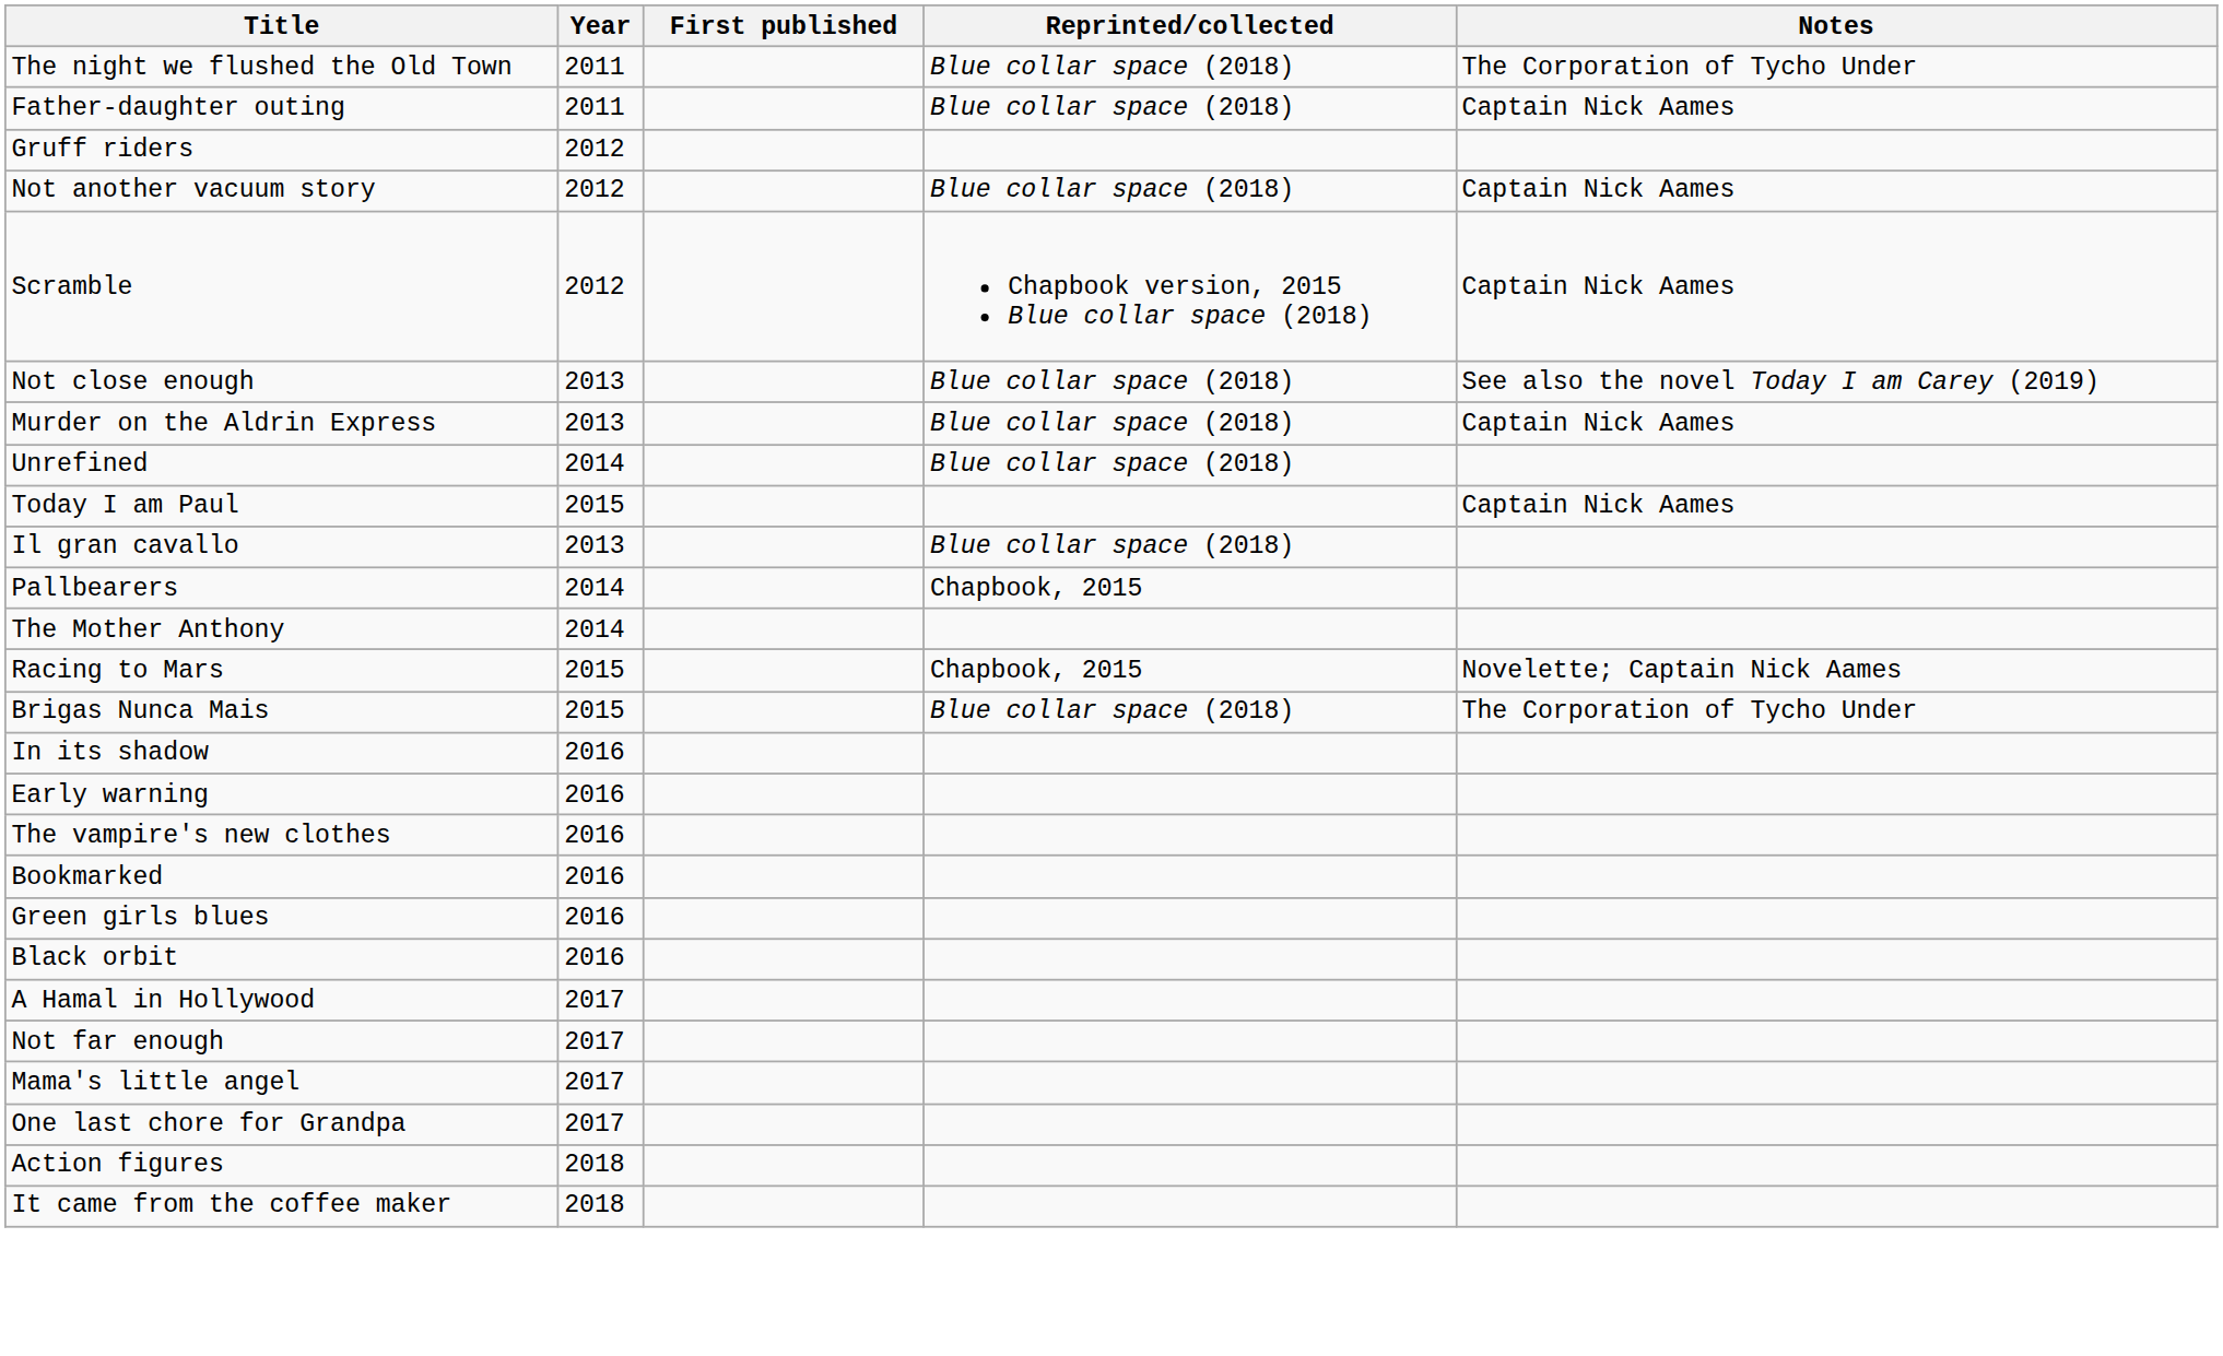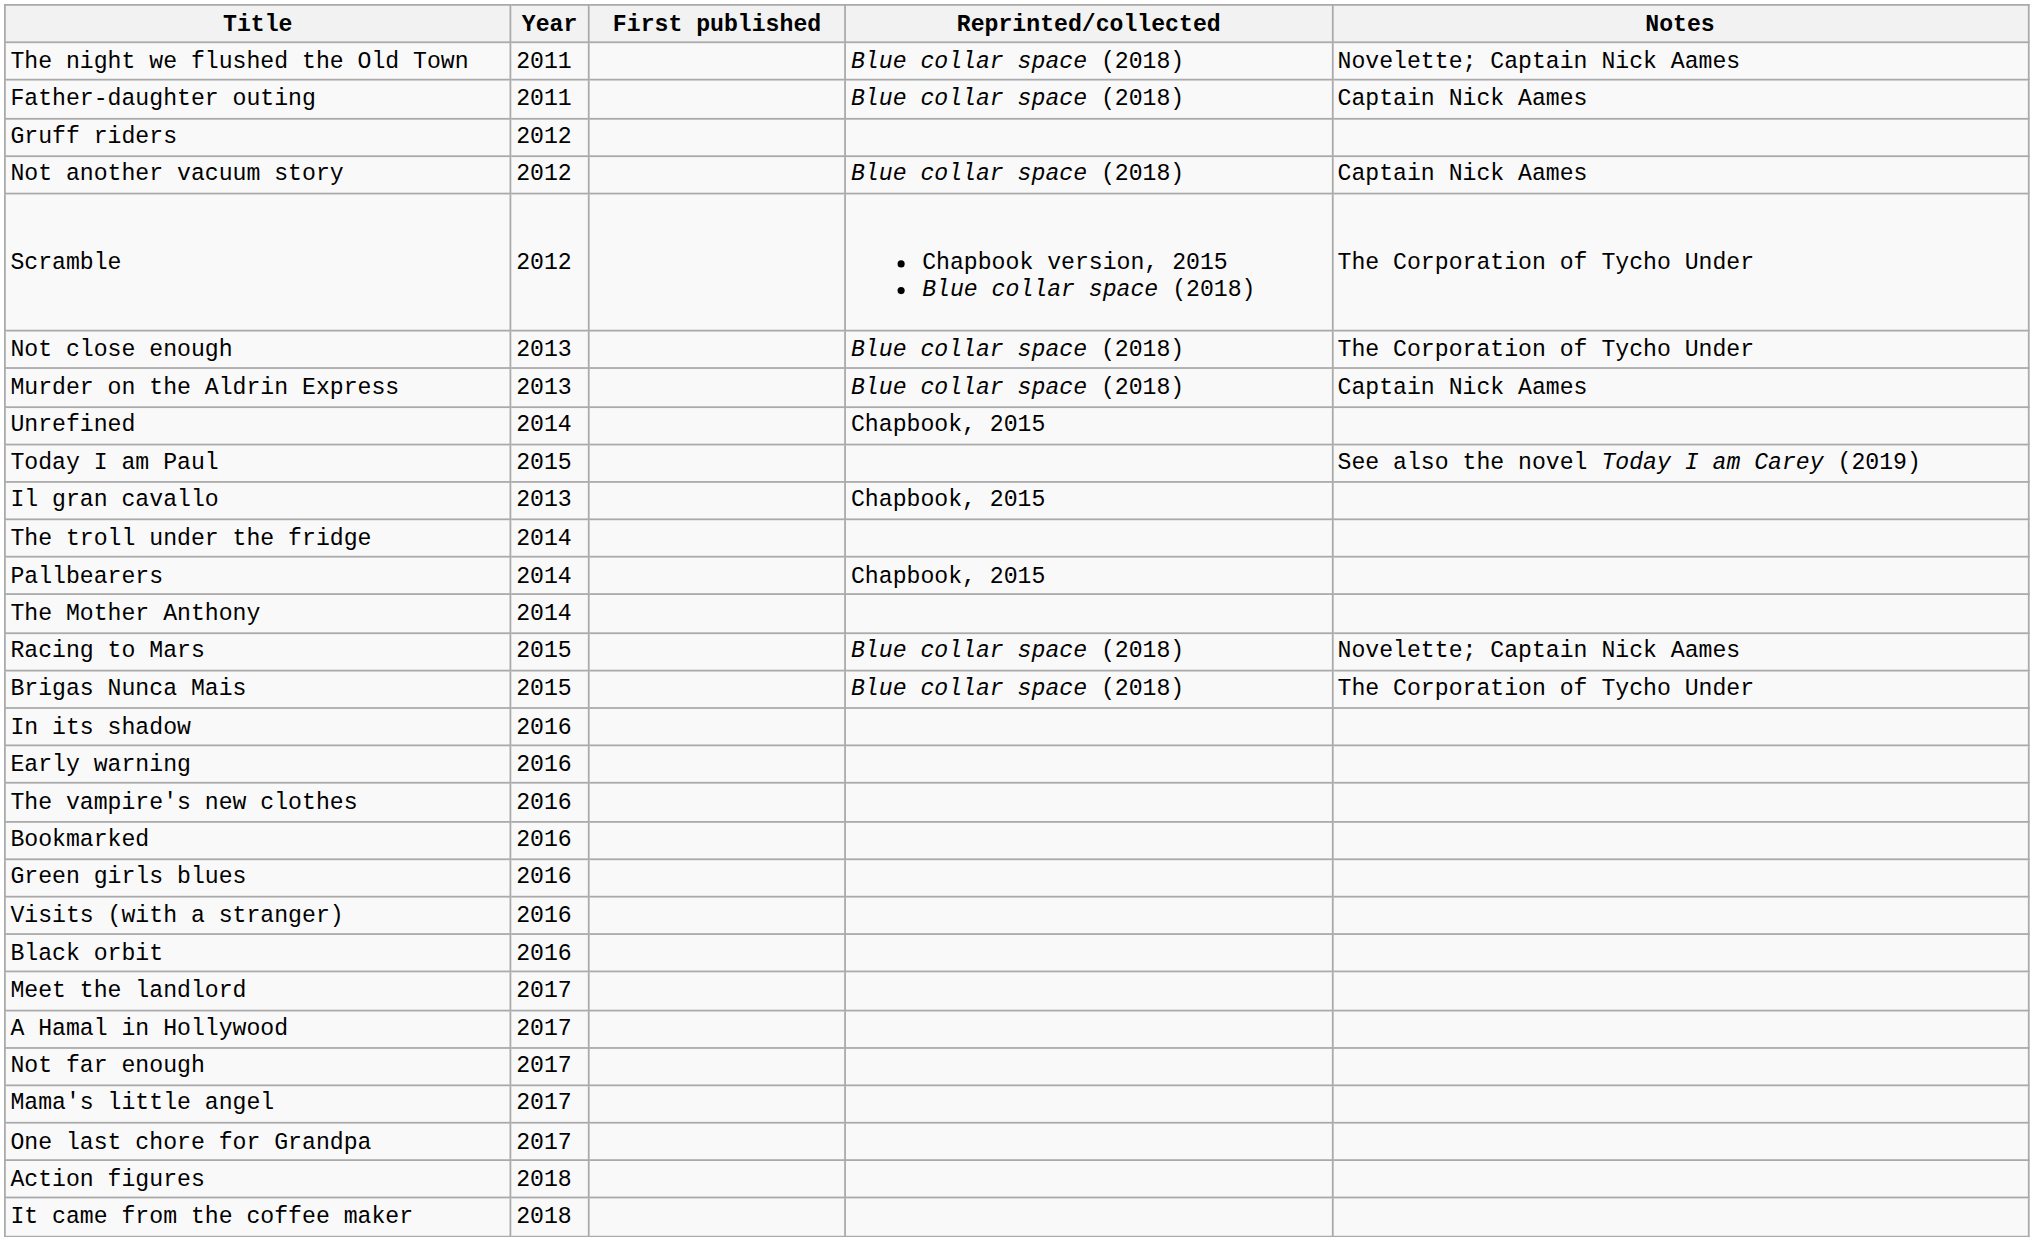The night we flushed the Old Town | Notes: The Corporation of Tycho Under -> Novelette; Captain Nick Aames
Scramble | Notes: Captain Nick Aames -> The Corporation of Tycho Under
Not close enough | Notes: See also the novel Today I am Carey (2019) -> The Corporation of Tycho Under
Unrefined | Reprinted/collected: Blue collar space (2018) -> Chapbook, 2015
Today I am Paul | Notes: Captain Nick Aames -> See also the novel Today I am Carey (2019)
Il gran cavallo | Reprinted/collected: Blue collar space (2018) -> Chapbook, 2015
+ row: The troll under the fridge | 2014
Racing to Mars | Reprinted/collected: Chapbook, 2015 -> Blue collar space (2018)
+ row: Visits (with a stranger) | 2016
+ row: Meet the landlord | 2017
